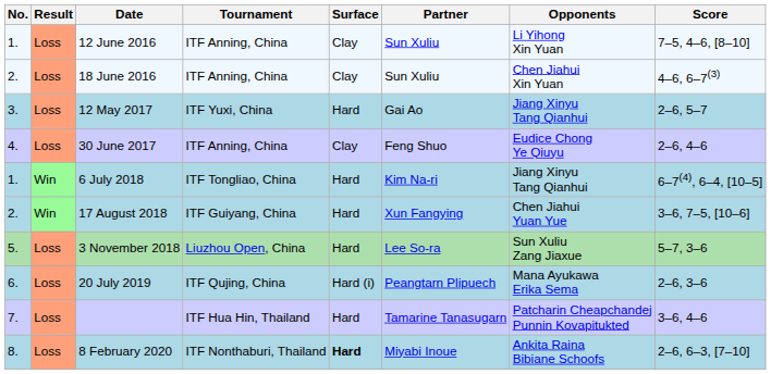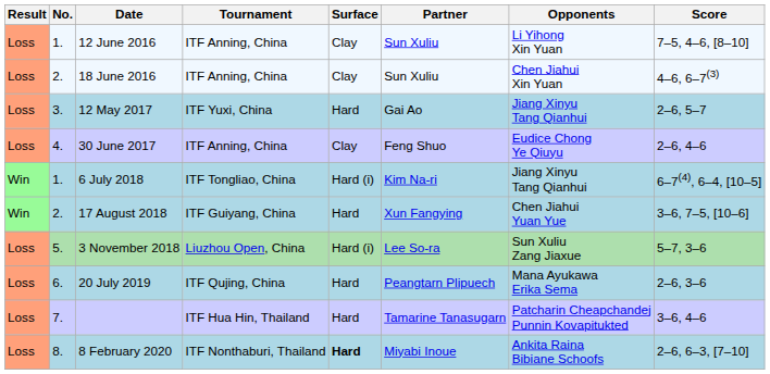columns swapped: Result <-> No.
6 July 2018 | Surface: Hard -> Hard (i)
3 November 2018 | Surface: Hard -> Hard (i)
20 July 2019 | Surface: Hard (i) -> Hard
